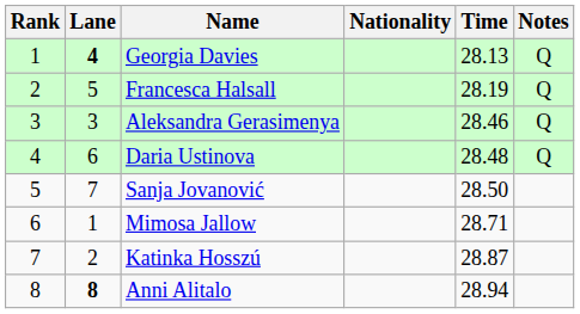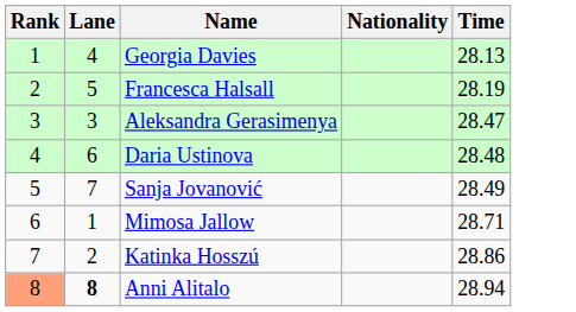- column: Notes | Q | Q | Q | Q
Georgia Davies | Lane: bold -> normal
Aleksandra Gerasimenya | Time: 28.46 -> 28.47
Sanja Jovanović | Time: 28.50 -> 28.49
Katinka Hosszú | Time: 28.87 -> 28.86
Anni Alitalo | Rank: no background -> lightsalmon background
